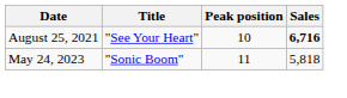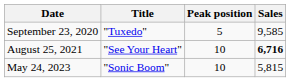+ row: September 23, 2020 | "Tuxedo" | 5 | 9,585
May 24, 2023 | Peak position: 11 -> 10
May 24, 2023 | Sales: 5,818 -> 5,815
